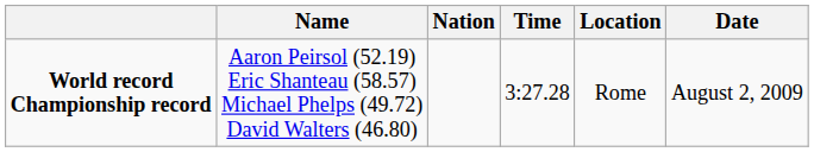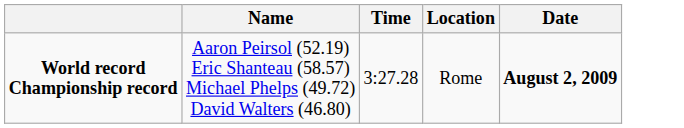- column: Nation
World record Championship record | Date: normal -> bold
